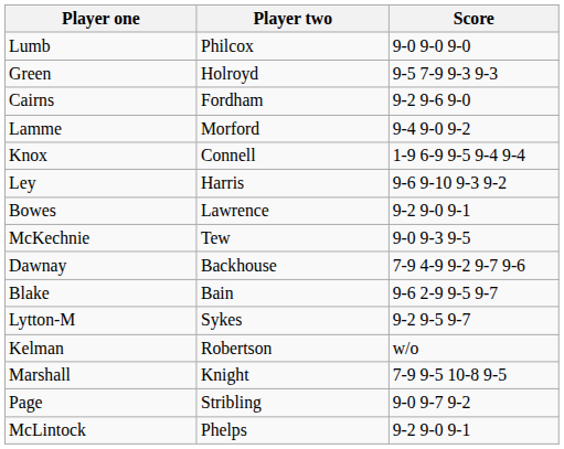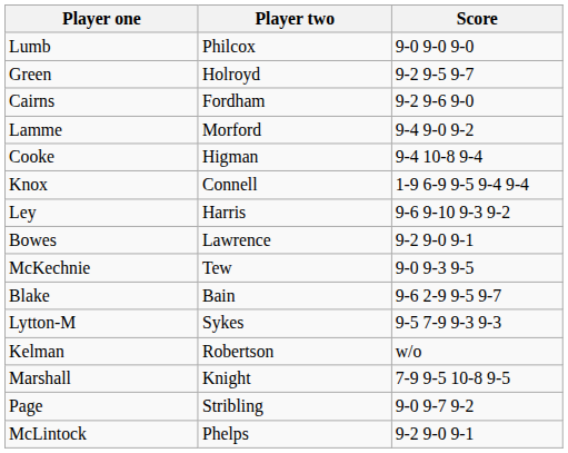Green | Score: 9-5 7-9 9-3 9-3 -> 9-2 9-5 9-7
+ row: Cooke | Higman | 9-4 10-8 9-4
- row: Dawnay | Backhouse | 7-9 4-9 9-2 9-7 9-6
Lytton-M | Score: 9-2 9-5 9-7 -> 9-5 7-9 9-3 9-3
